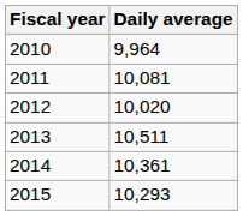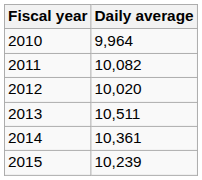2011 | Daily average: 10,081 -> 10,082
2015 | Daily average: 10,293 -> 10,239
